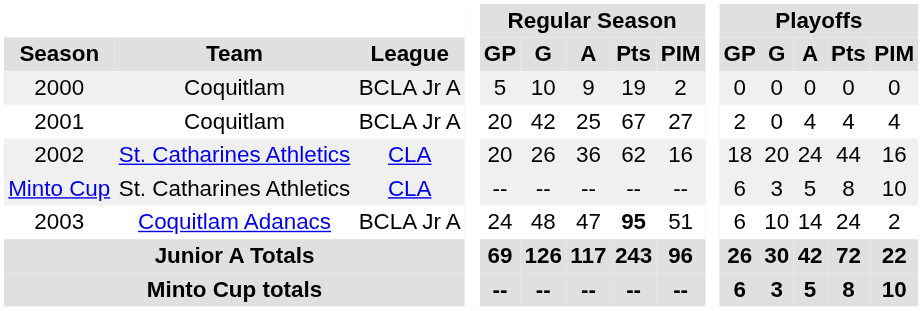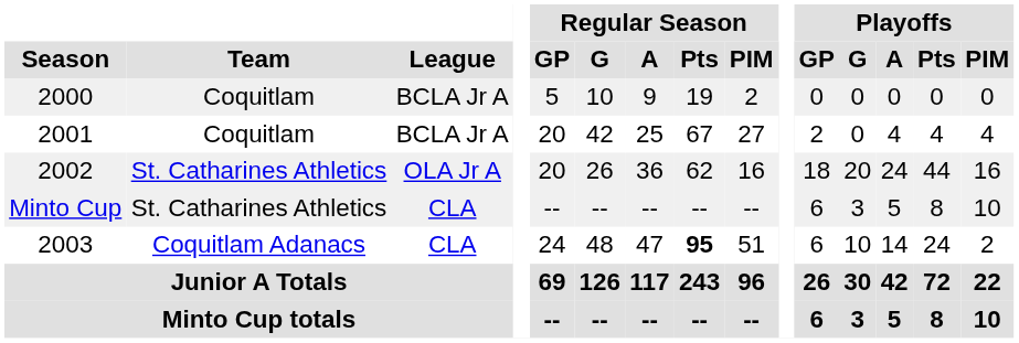2002 | League: CLA -> OLA Jr A
2003 | League: BCLA Jr A -> CLA
